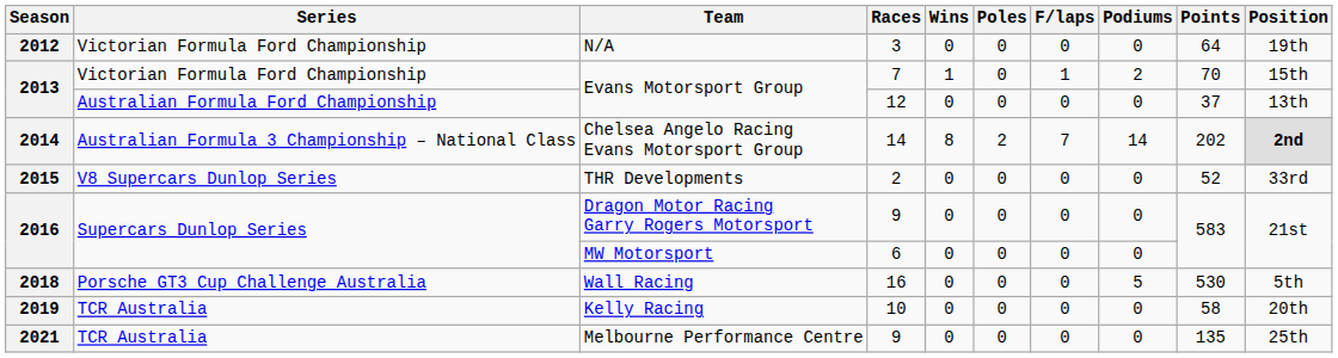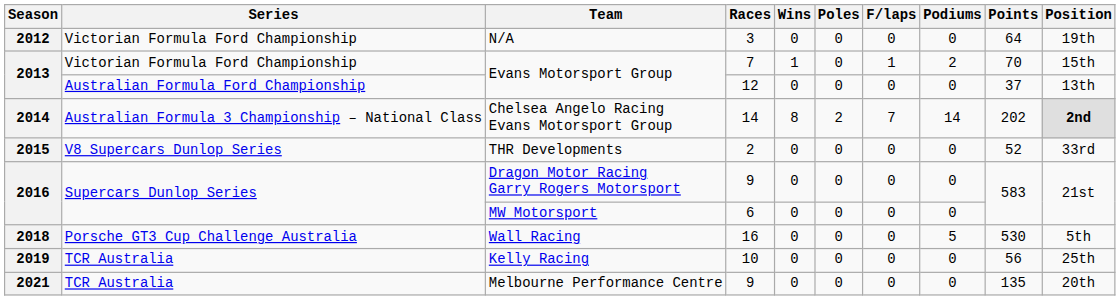Kelly Racing | Points: 58 -> 56
Kelly Racing | Position: 20th -> 25th
Melbourne Performance Centre | Position: 25th -> 20th
